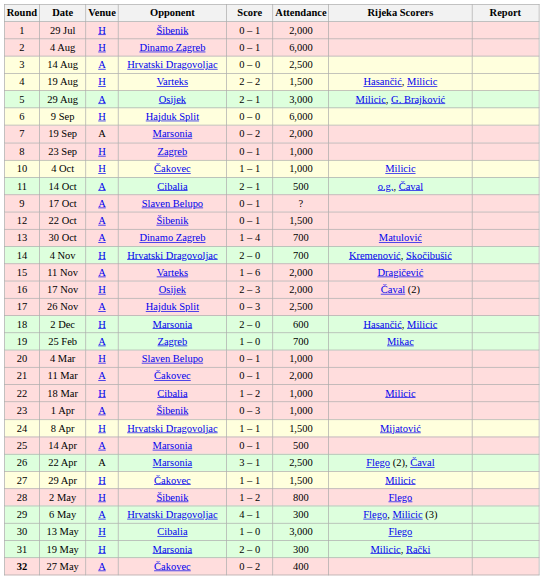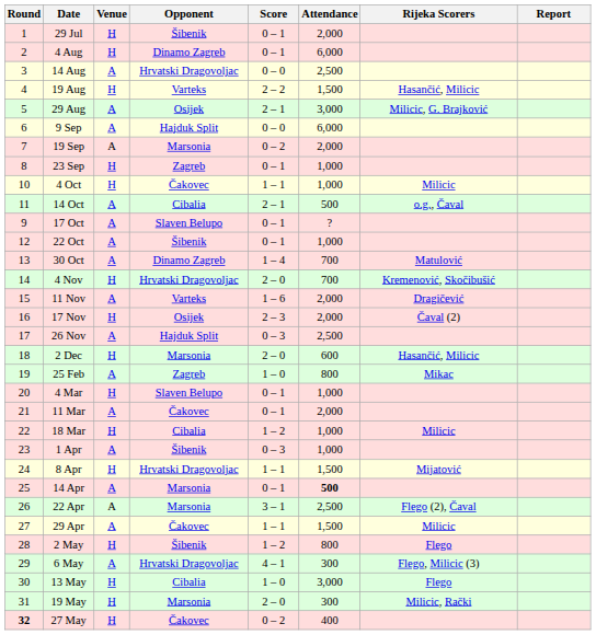9 Sep | Venue: H -> A
22 Oct | Attendance: 1,500 -> 1,000
25 Feb | Attendance: 700 -> 800
14 Apr | Attendance: normal -> bold
29 Apr | Venue: H -> A
27 May | Venue: A -> H
